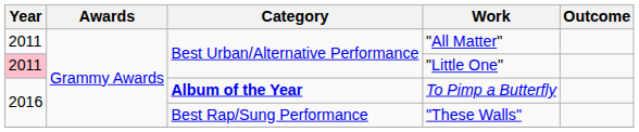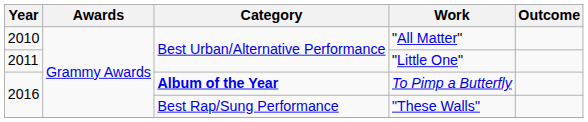"All Matter" | Year: 2011 -> 2010
"Little One" | Year: pink background -> no background
